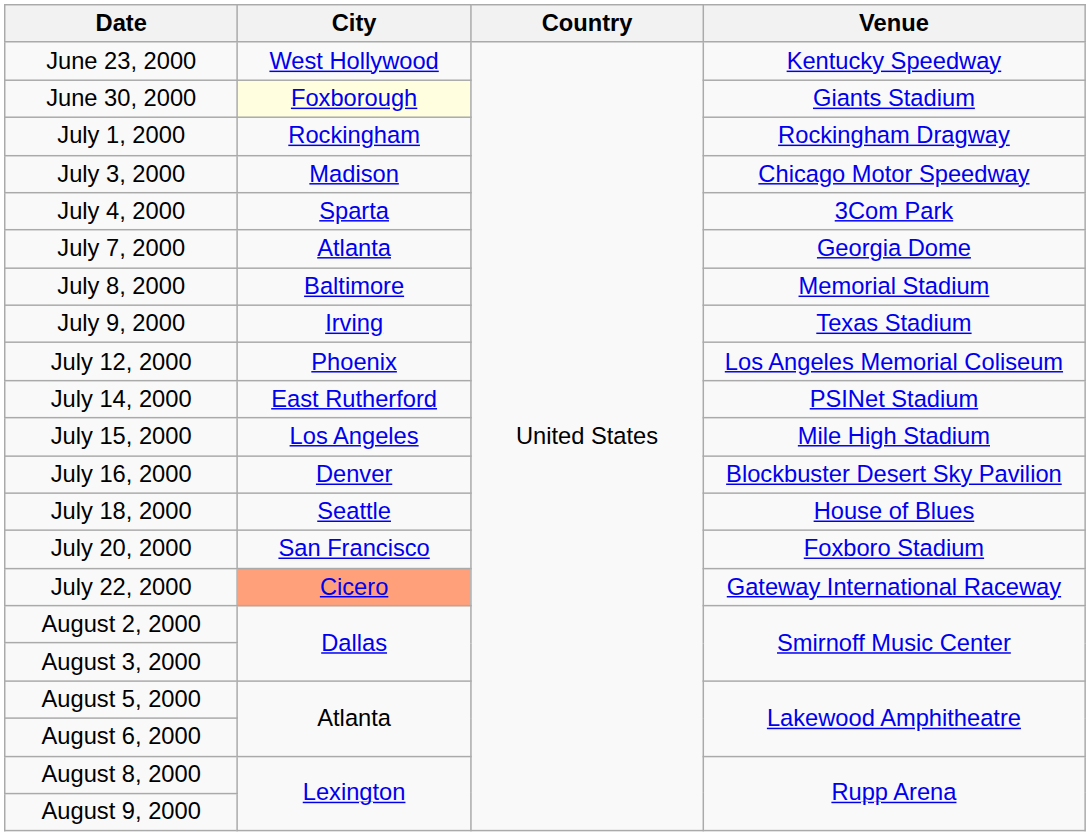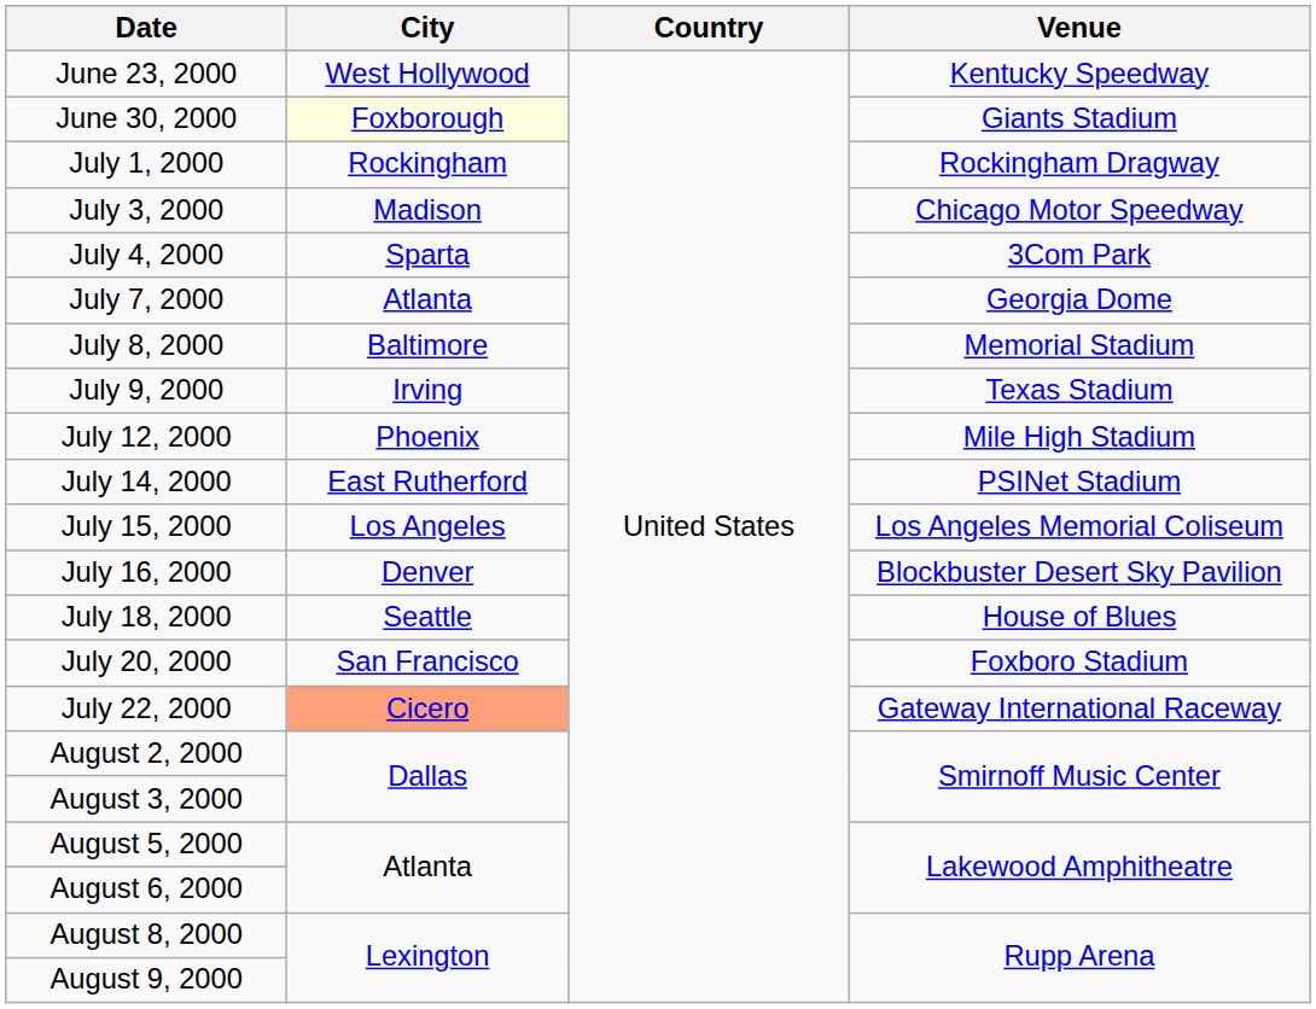July 12, 2000 | Venue: Los Angeles Memorial Coliseum -> Mile High Stadium
July 15, 2000 | Venue: Mile High Stadium -> Los Angeles Memorial Coliseum
